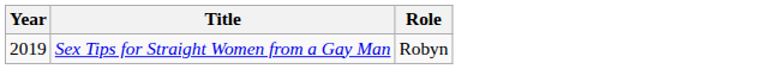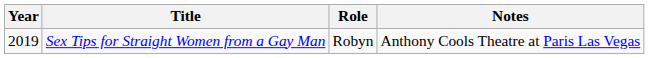+ column: Notes | Anthony Cools Theatre at Paris Las Vegas
